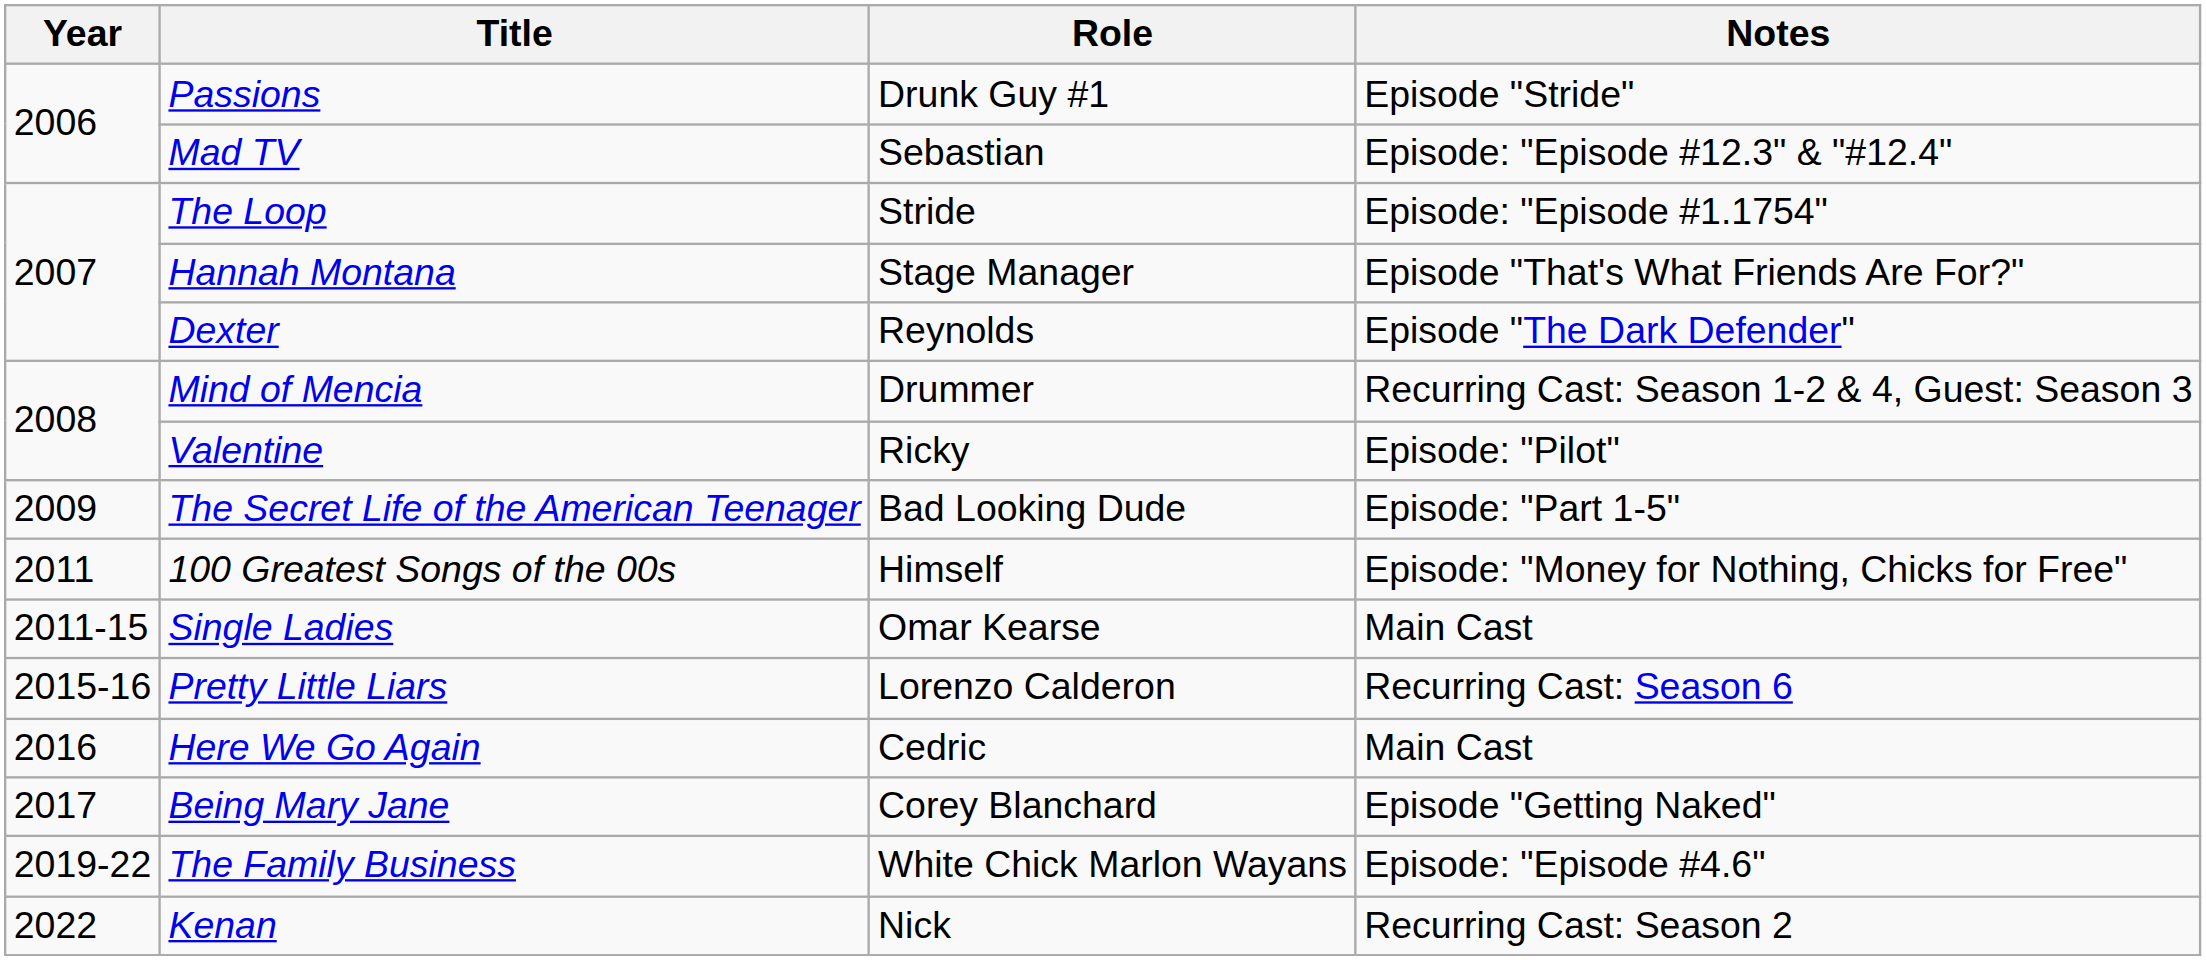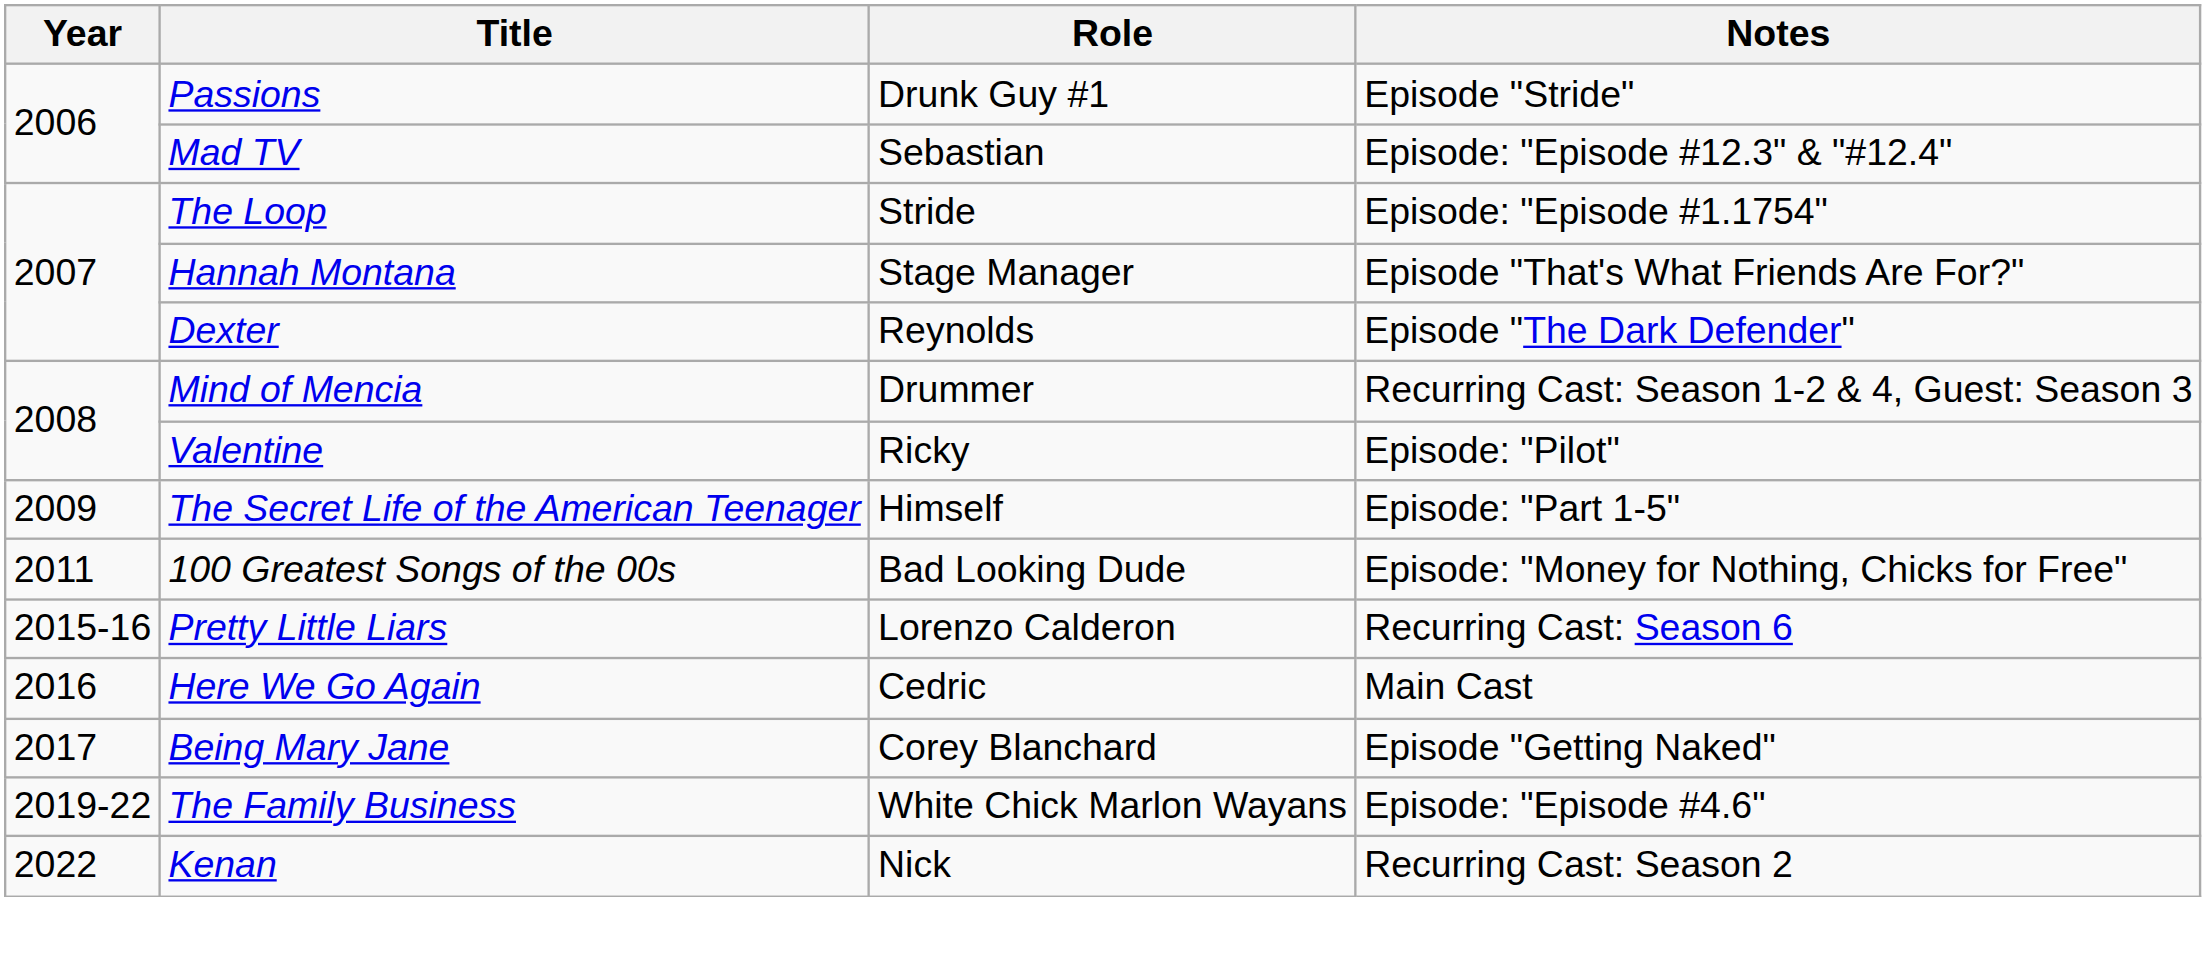The Secret Life of the American Teenager | Role: Bad Looking Dude -> Himself
100 Greatest Songs of the 00s | Role: Himself -> Bad Looking Dude
- row: 2011-15 | Single Ladies | Omar Kearse | Main Cast
